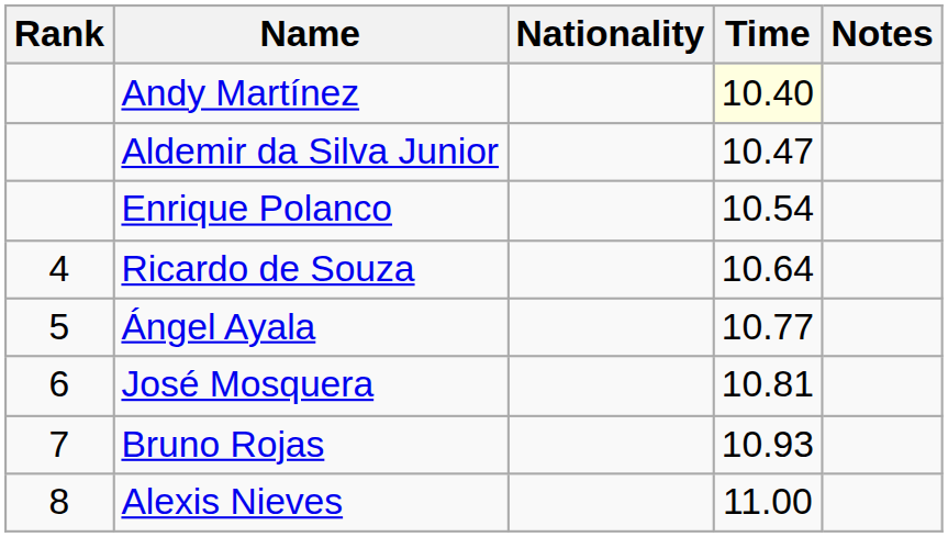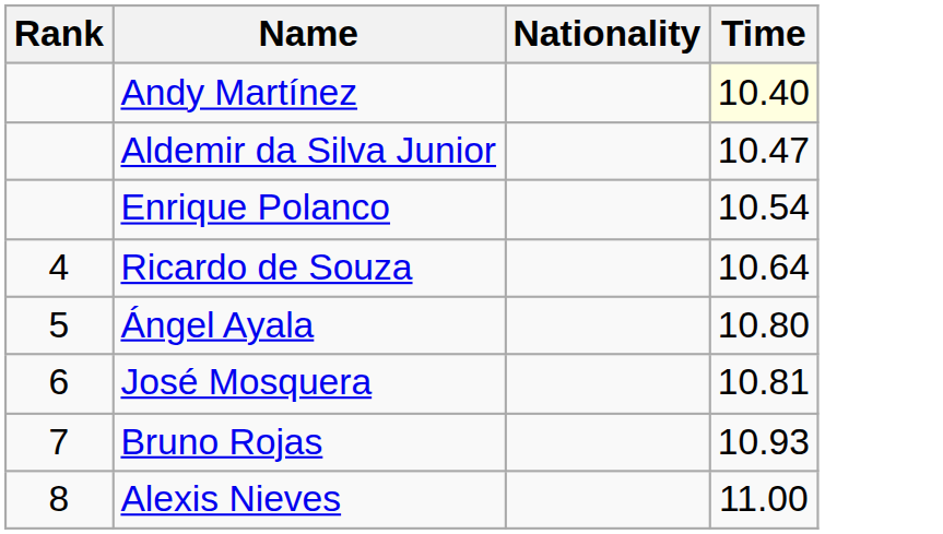- column: Notes
Ángel Ayala | Time: 10.77 -> 10.80
